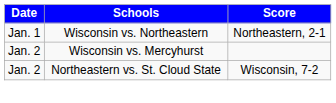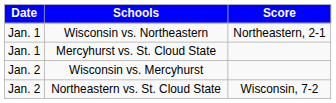+ row: Jan. 1 | Mercyhurst vs. St. Cloud State
